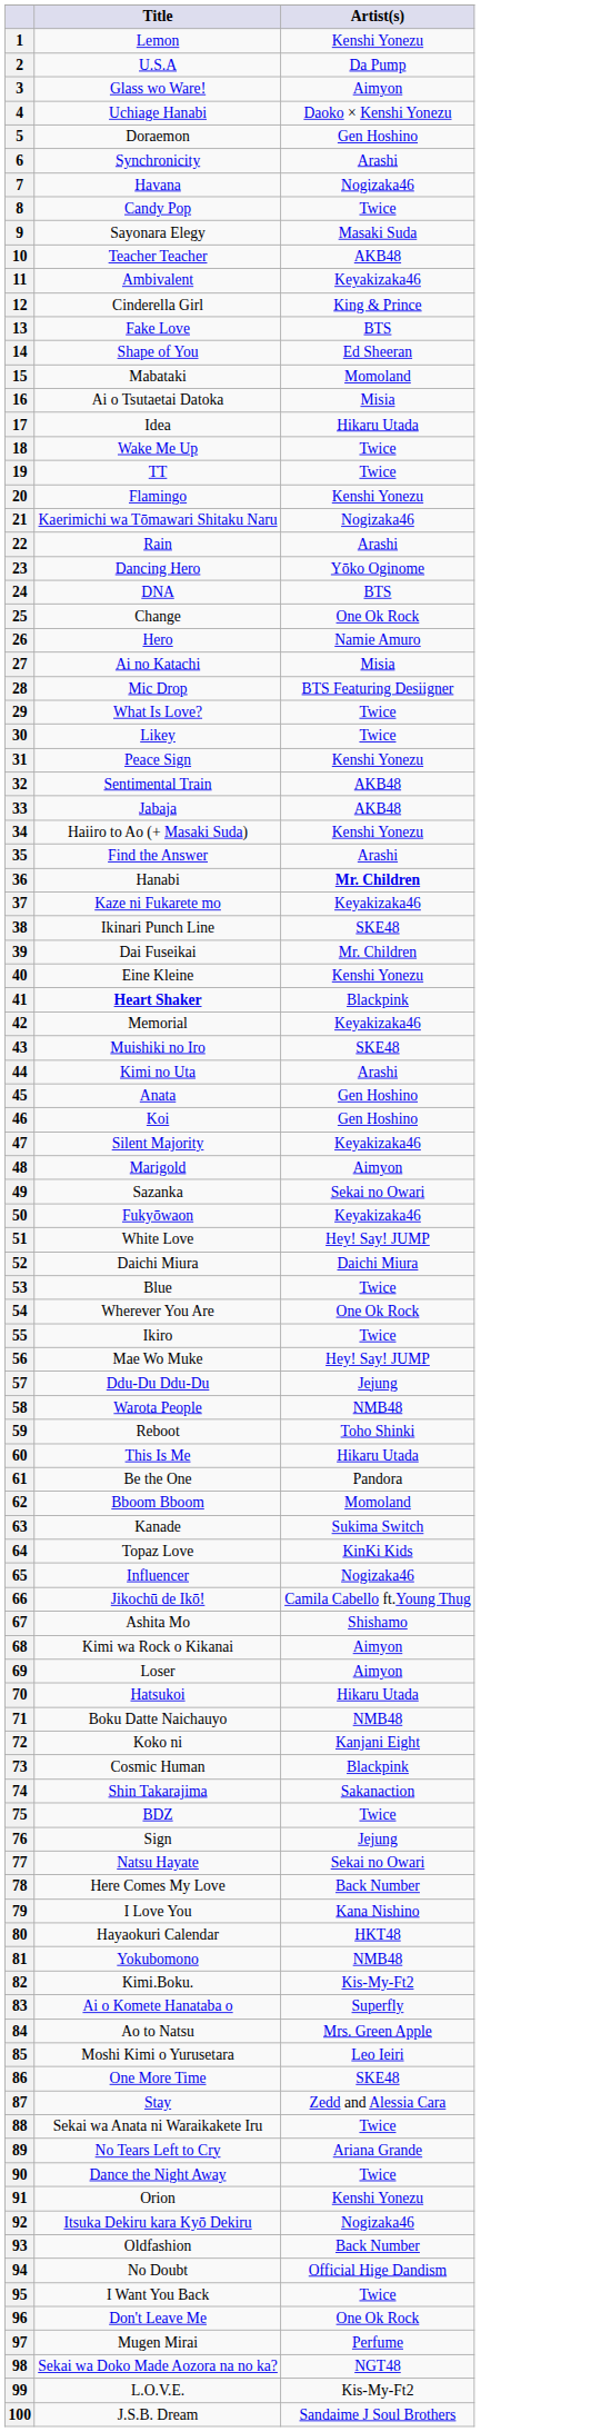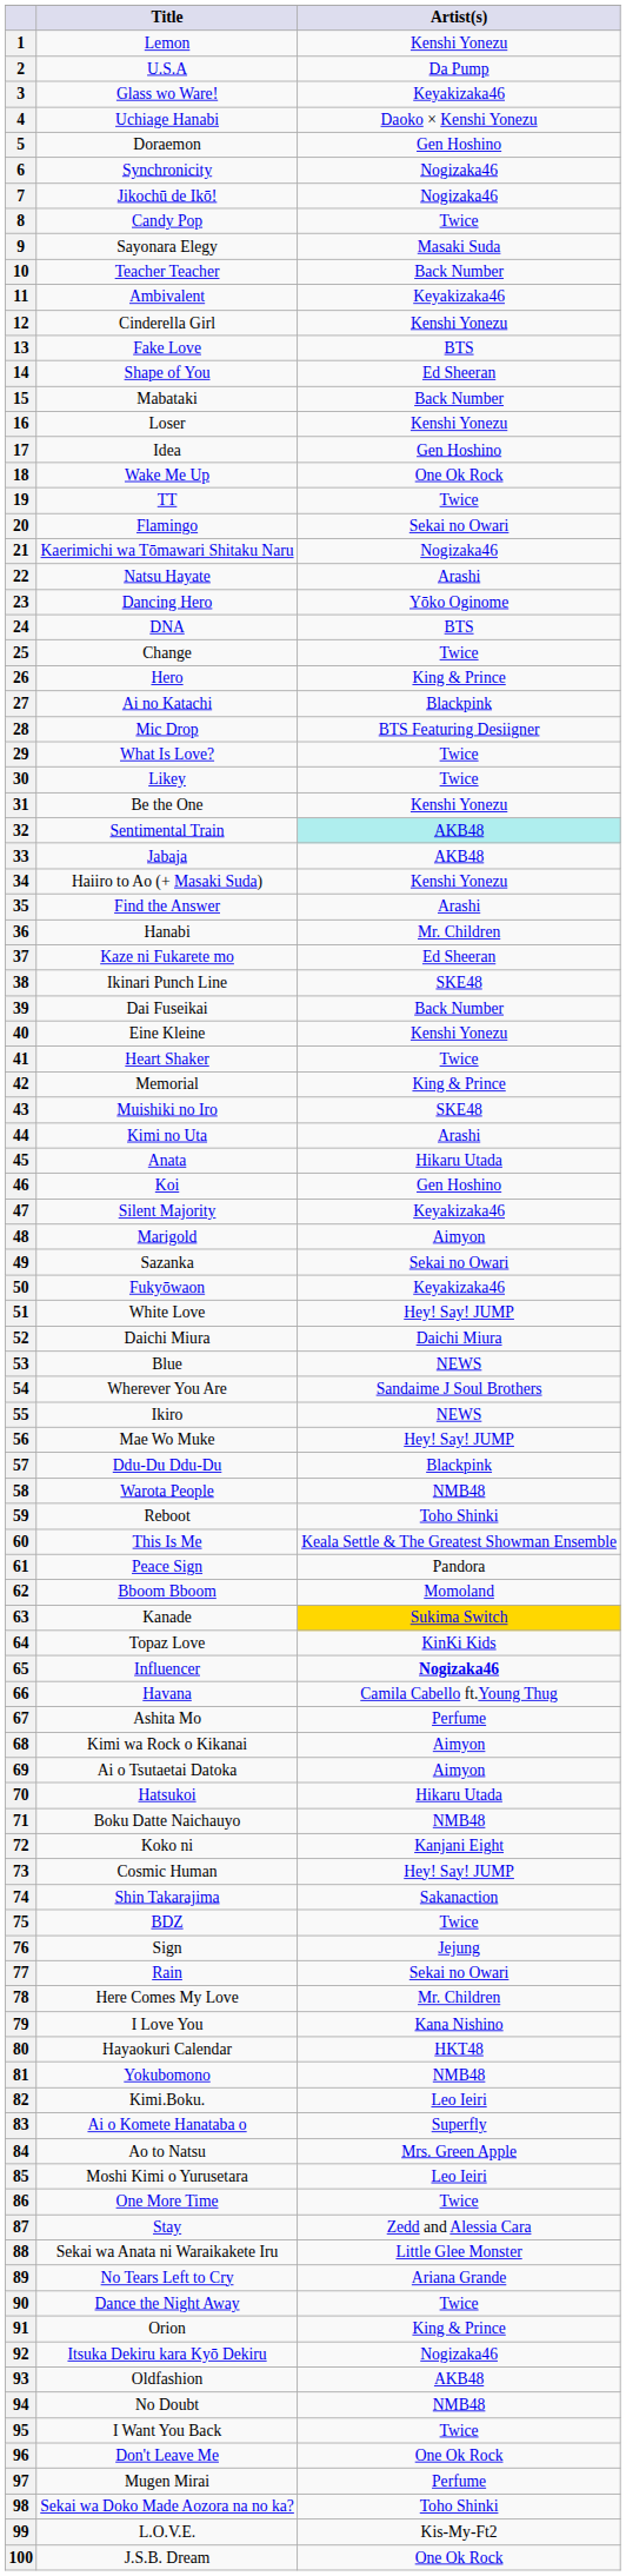3 | Artist(s): Aimyon -> Keyakizaka46
6 | Artist(s): Arashi -> Nogizaka46
7 | Title: Havana -> Jikochū de Ikō!
10 | Artist(s): AKB48 -> Back Number
12 | Artist(s): King & Prince -> Kenshi Yonezu
15 | Artist(s): Momoland -> Back Number
16 | Title: Ai o Tsutaetai Datoka -> Loser
16 | Artist(s): Misia -> Kenshi Yonezu
17 | Artist(s): Hikaru Utada -> Gen Hoshino
18 | Artist(s): Twice -> One Ok Rock
20 | Artist(s): Kenshi Yonezu -> Sekai no Owari
22 | Title: Rain -> Natsu Hayate
25 | Artist(s): One Ok Rock -> Twice
26 | Artist(s): Namie Amuro -> King & Prince
27 | Artist(s): Misia -> Blackpink
31 | Title: Peace Sign -> Be the One
32 | Artist(s): no background -> paleturquoise background
36 | Artist(s): bold -> normal
37 | Artist(s): Keyakizaka46 -> Ed Sheeran
39 | Artist(s): Mr. Children -> Back Number
41 | Title: bold -> normal
41 | Artist(s): Blackpink -> Twice
42 | Artist(s): Keyakizaka46 -> King & Prince
45 | Artist(s): Gen Hoshino -> Hikaru Utada
53 | Artist(s): Twice -> NEWS
54 | Artist(s): One Ok Rock -> Sandaime J Soul Brothers
55 | Artist(s): Twice -> NEWS
57 | Artist(s): Jejung -> Blackpink
60 | Artist(s): Hikaru Utada -> Keala Settle & The Greatest Showman Ensemble
61 | Title: Be the One -> Peace Sign
63 | Artist(s): no background -> gold background
65 | Artist(s): normal -> bold
66 | Title: Jikochū de Ikō! -> Havana
67 | Artist(s): Shishamo -> Perfume
69 | Title: Loser -> Ai o Tsutaetai Datoka
73 | Artist(s): Blackpink -> Hey! Say! JUMP
77 | Title: Natsu Hayate -> Rain
78 | Artist(s): Back Number -> Mr. Children
82 | Artist(s): Kis-My-Ft2 -> Leo Ieiri
86 | Artist(s): SKE48 -> Twice
88 | Artist(s): Twice -> Little Glee Monster
91 | Artist(s): Kenshi Yonezu -> King & Prince
93 | Artist(s): Back Number -> AKB48
94 | Artist(s): Official Hige Dandism -> NMB48
98 | Artist(s): NGT48 -> Toho Shinki
100 | Artist(s): Sandaime J Soul Brothers -> One Ok Rock
